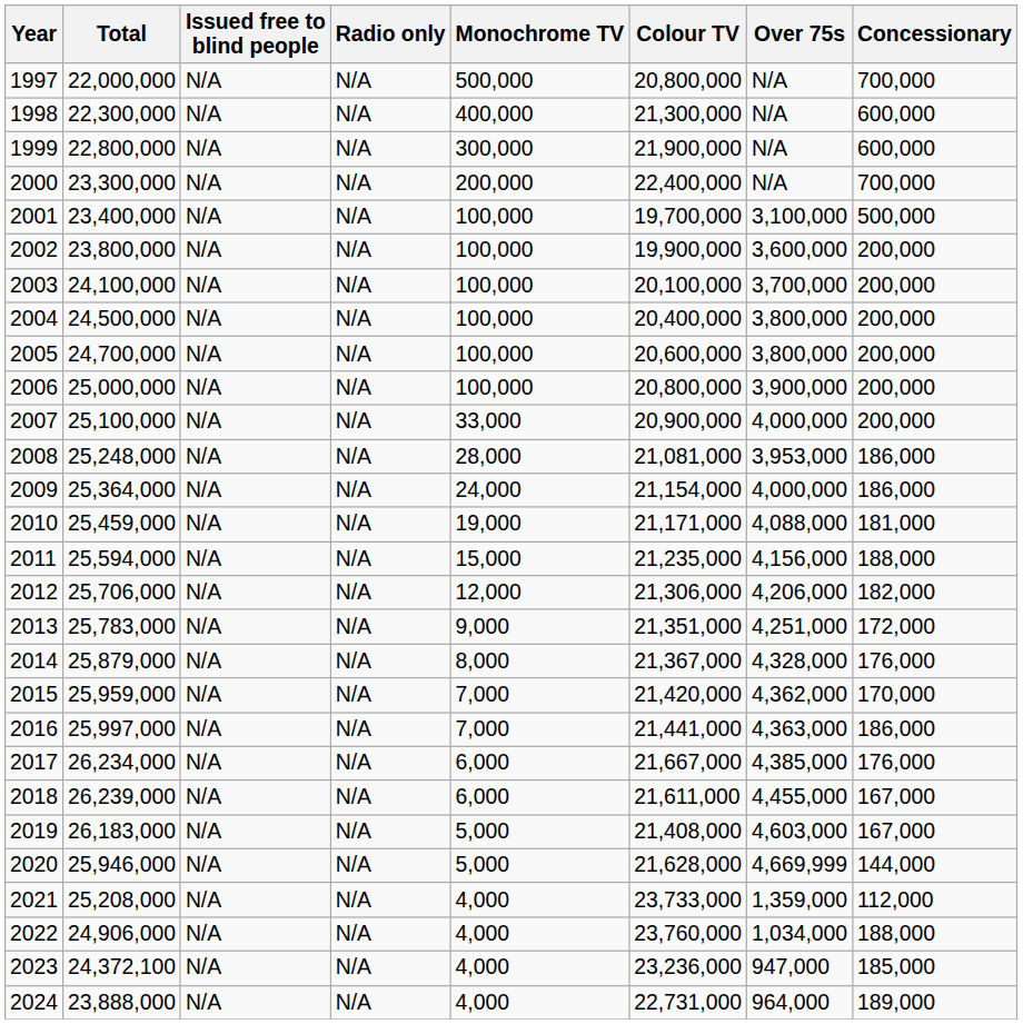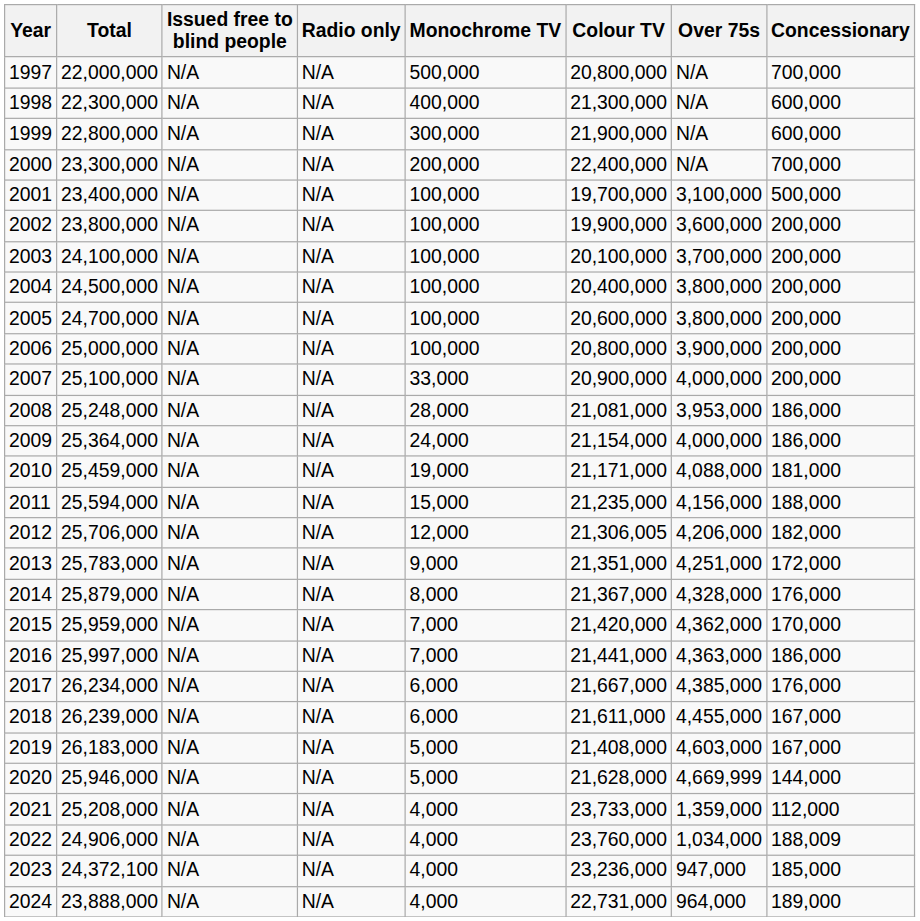2012 | Colour TV: 21,306,000 -> 21,306,005
2022 | Concessionary: 188,000 -> 188,009
